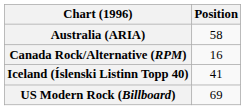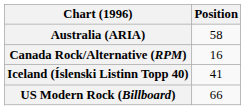US Modern Rock (Billboard) | Position: 69 -> 66
